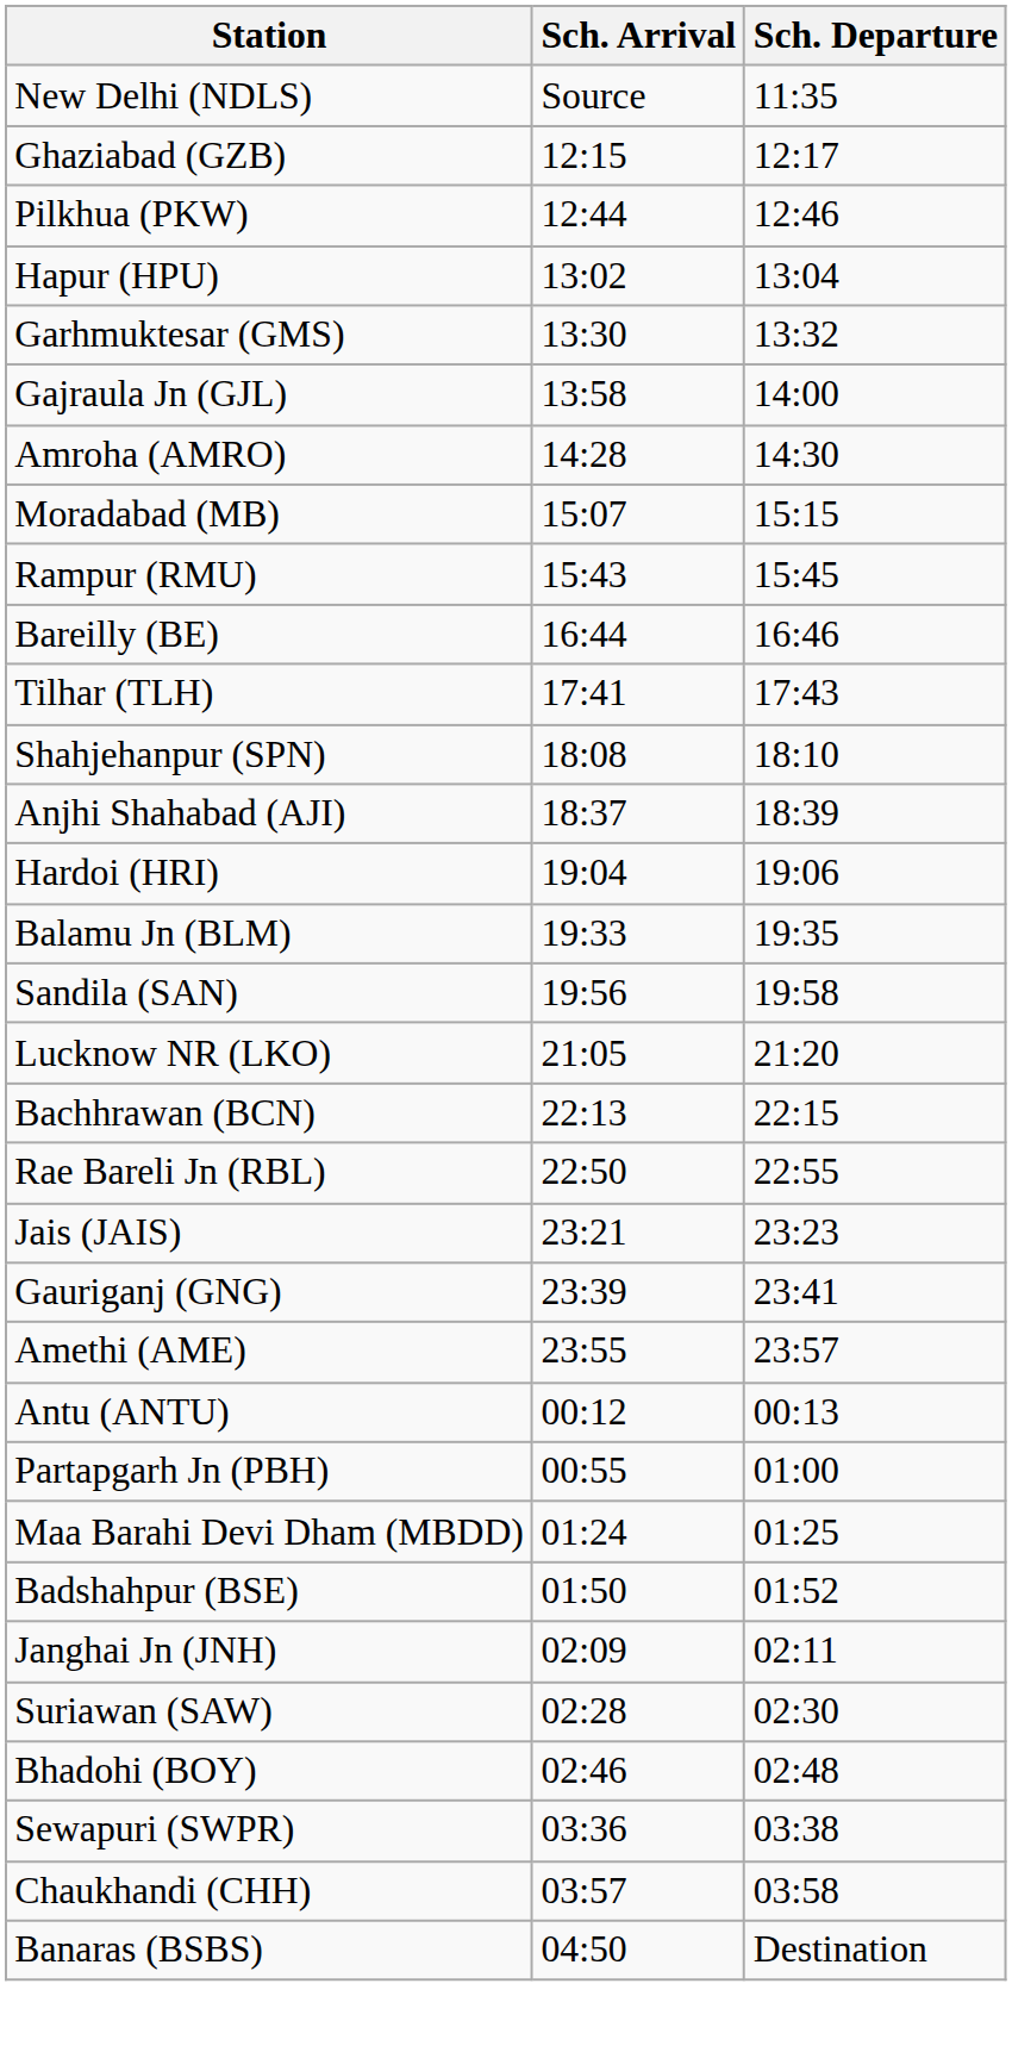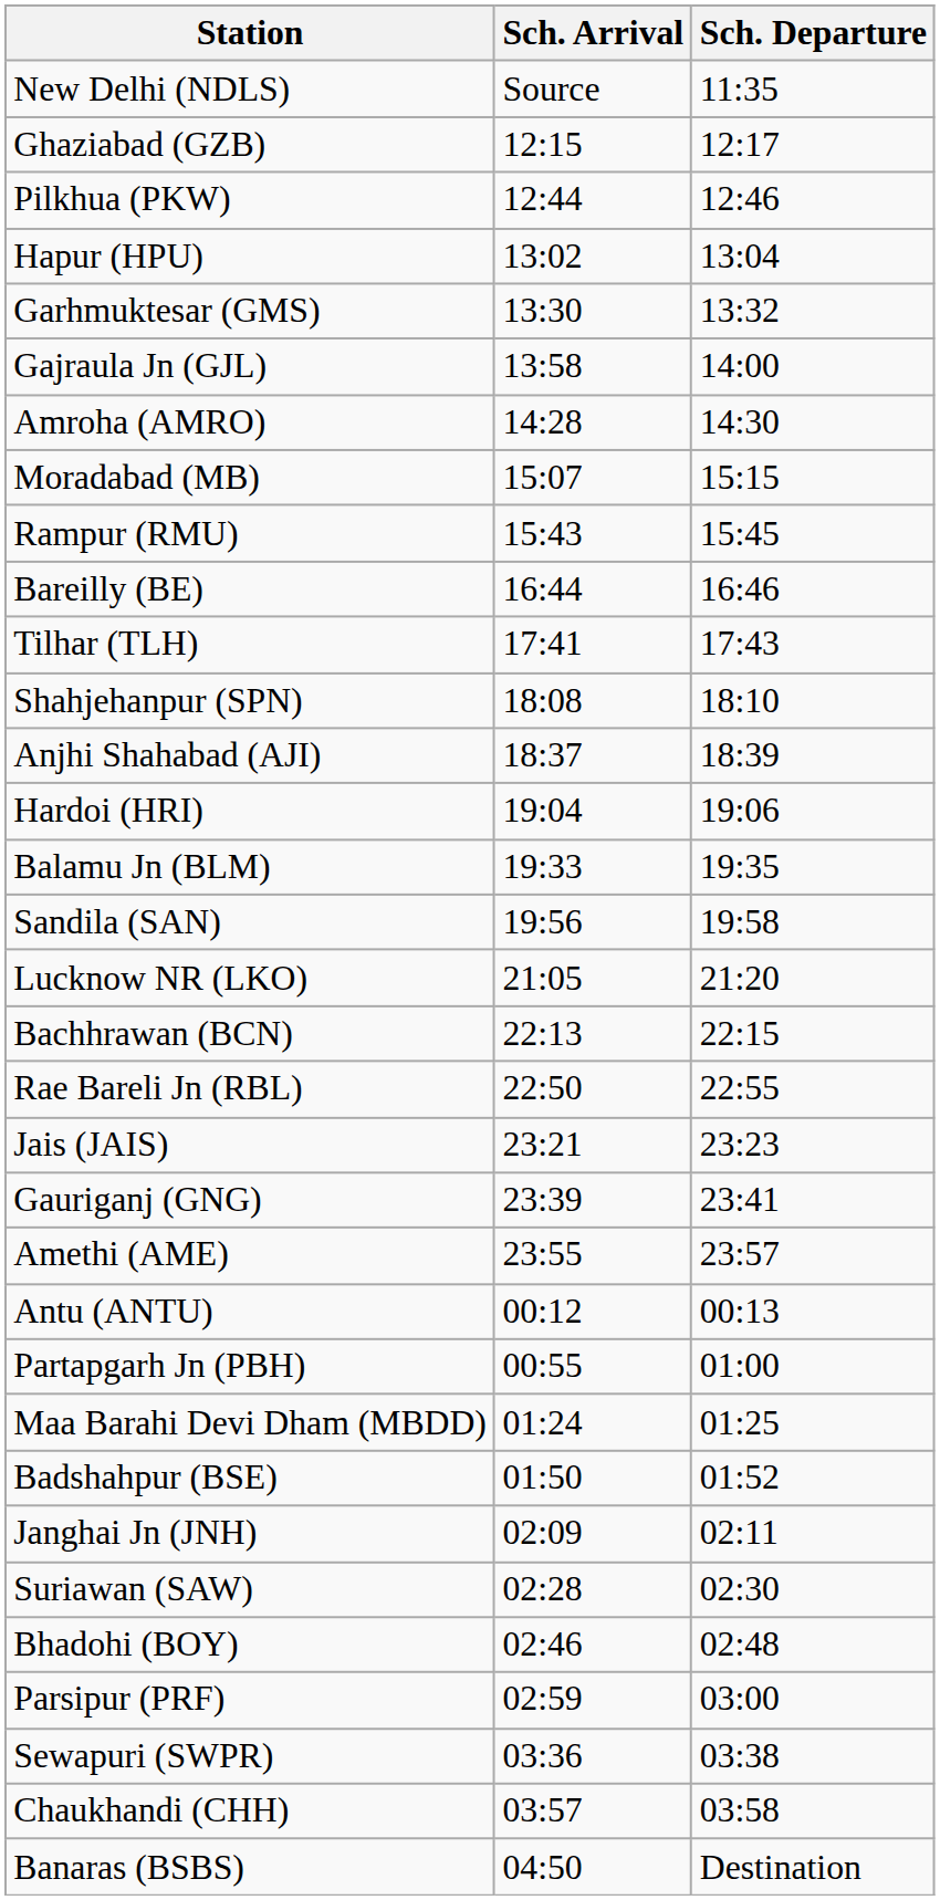+ row: Parsipur (PRF) | 02:59 | 03:00
